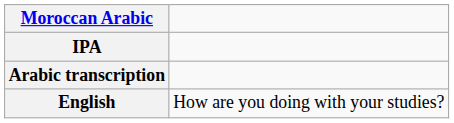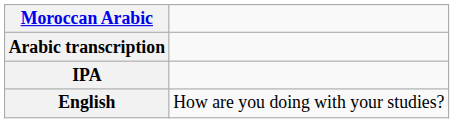rows swapped: Arabic transcription <-> IPA
